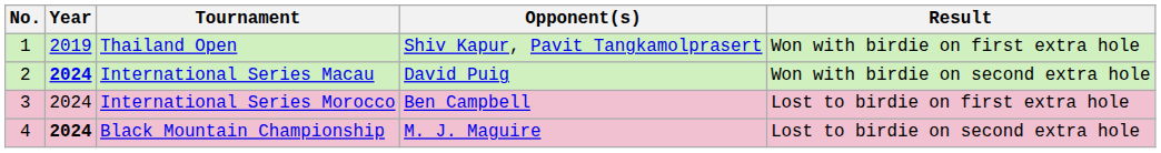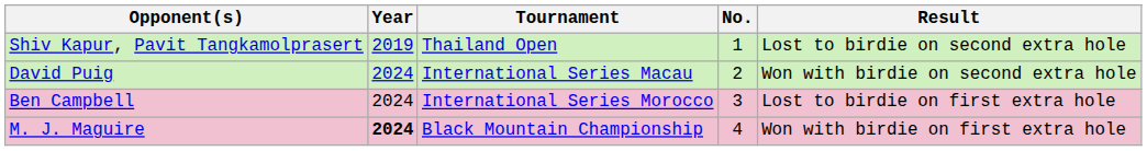columns swapped: No. <-> Opponent(s)
Thailand Open | Result: Won with birdie on first extra hole -> Lost to birdie on second extra hole
International Series Macau | Year: bold -> normal
Black Mountain Championship | Result: Lost to birdie on second extra hole -> Won with birdie on first extra hole
